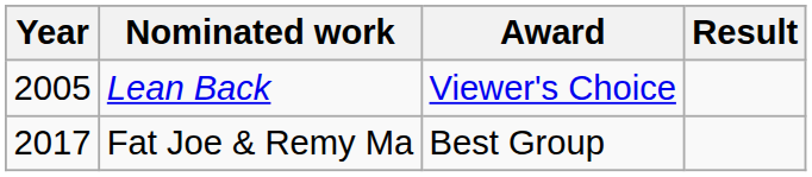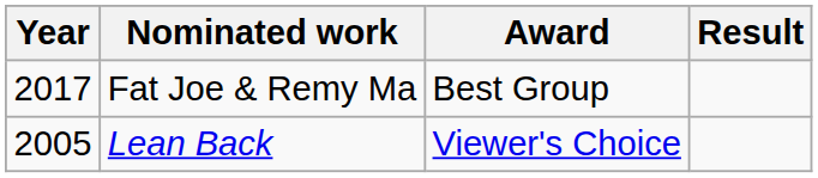rows swapped: Lean Back <-> Fat Joe & Remy Ma
